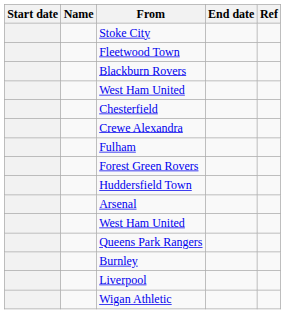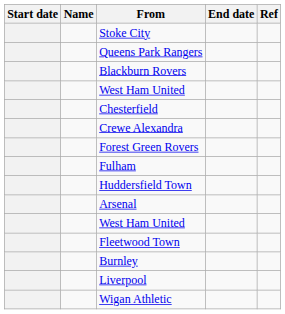rows swapped: Queens Park Rangers <-> Fleetwood Town
rows swapped: Forest Green Rovers <-> Fulham
